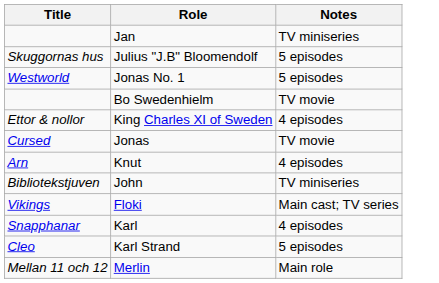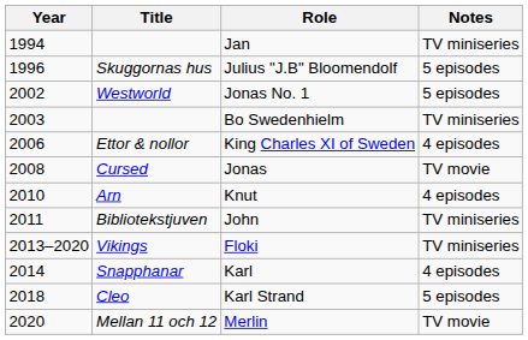+ column: Year | 1994 | 1996 | 2002 | 2003 | 2006 | 2008 | 2010 | 2011 | 2013–2020 | 2014 | 2018 | 2020
Bo Swedenhielm | Notes: TV movie -> TV miniseries
Floki | Notes: Main cast; TV series -> TV miniseries
Merlin | Notes: Main role -> TV movie
